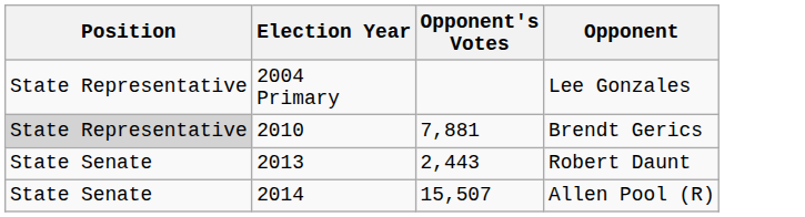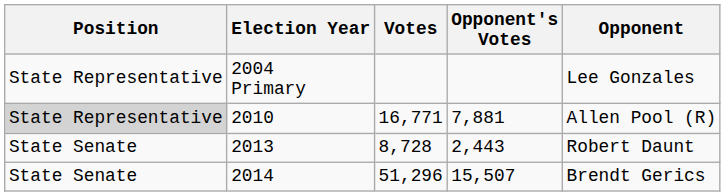+ column: Votes | 16,771 | 8,728 | 51,296
2010 | Opponent: Brendt Gerics -> Allen Pool (R)
2014 | Opponent: Allen Pool (R) -> Brendt Gerics
